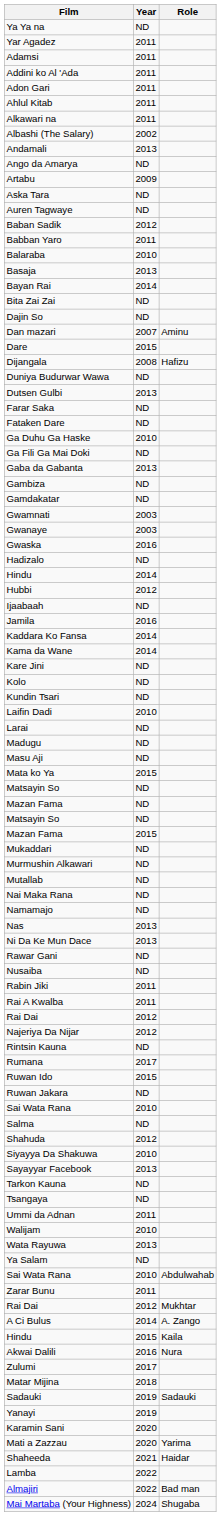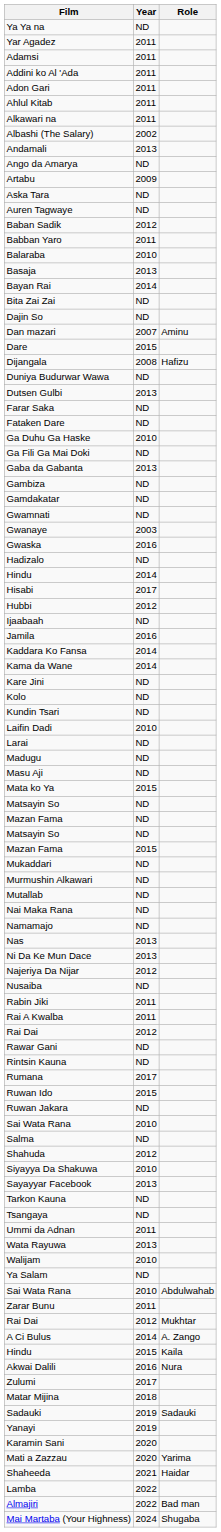Gwamnati | Year: 2003 -> ND
+ row: Hisabi | 2017
rows swapped: Najeriya Da Nijar <-> Rawar Gani
rows swapped: Walijam <-> Wata Rayuwa
